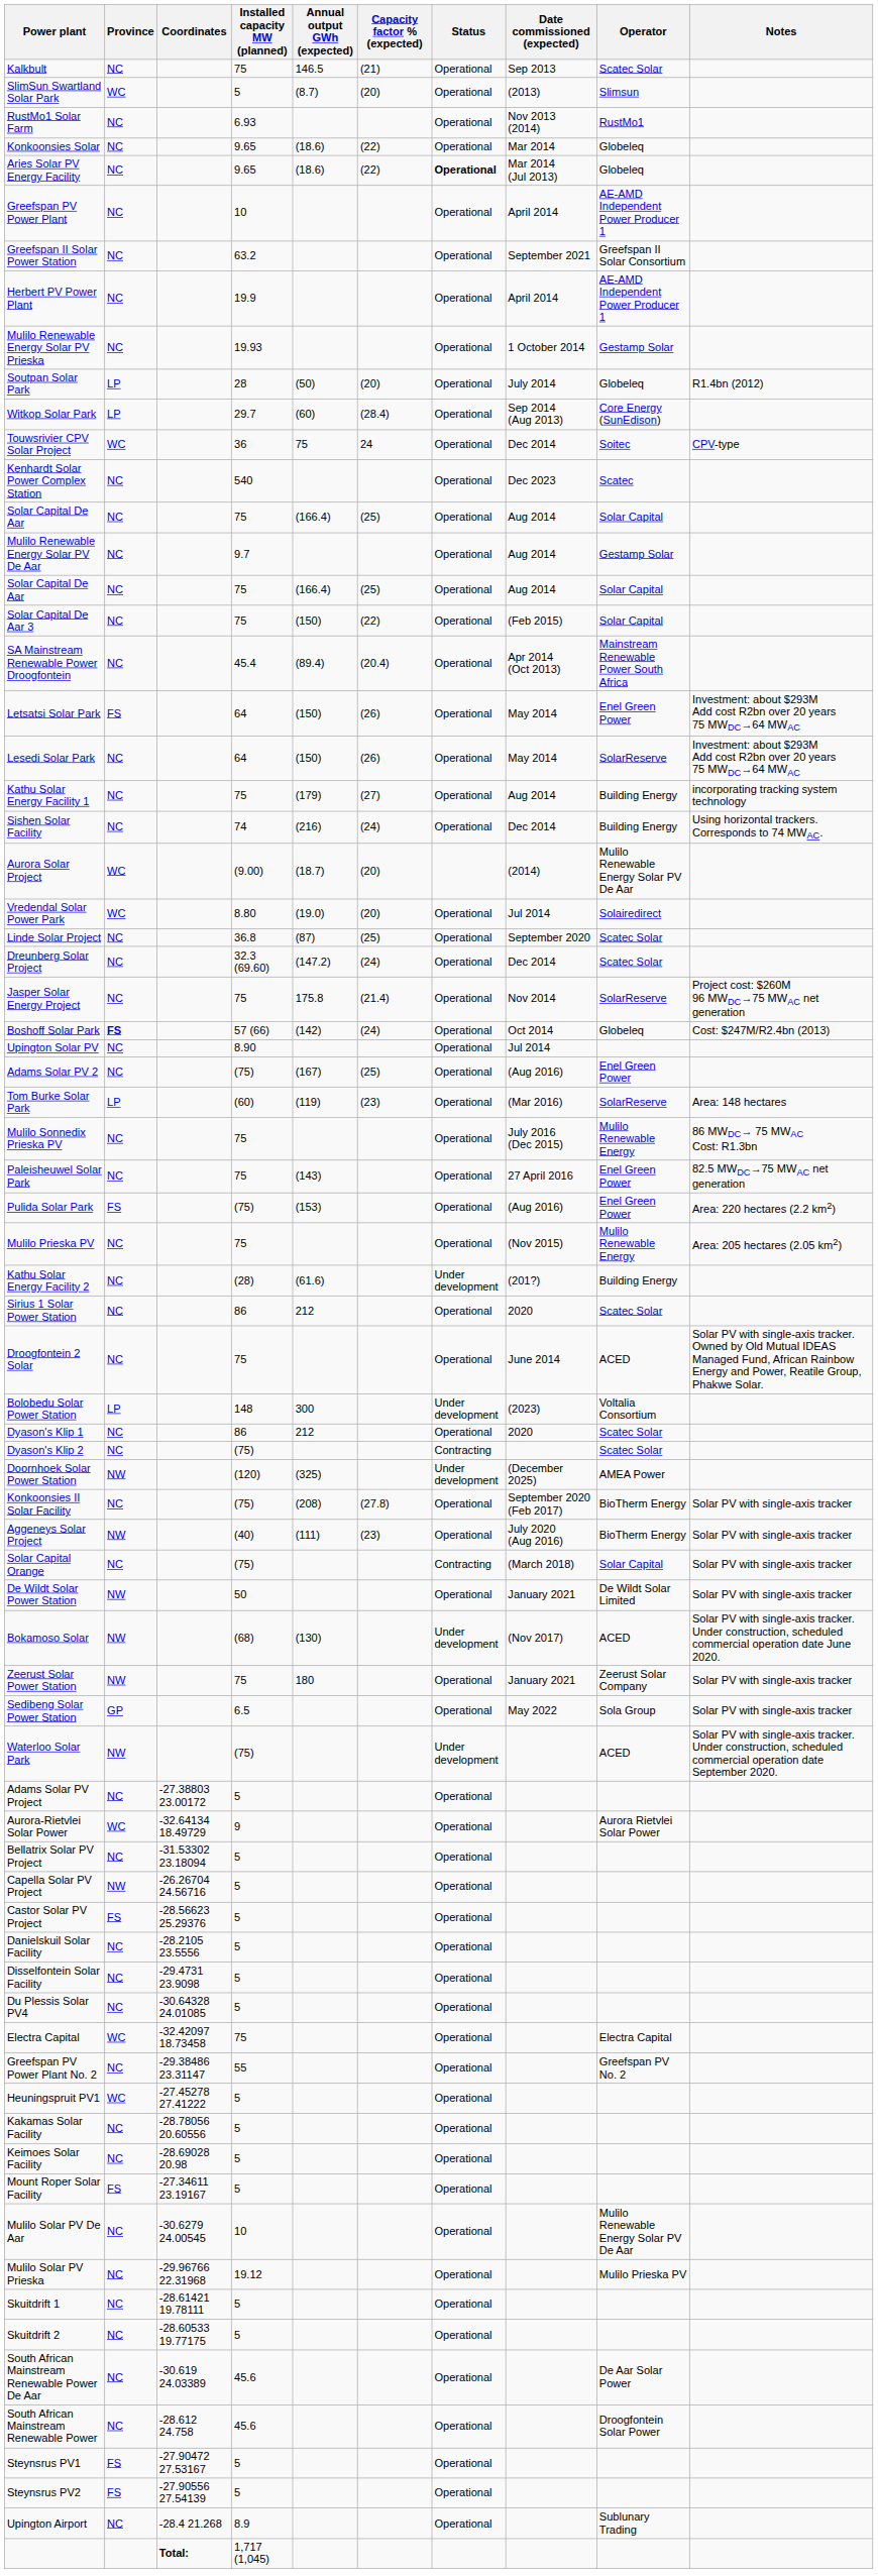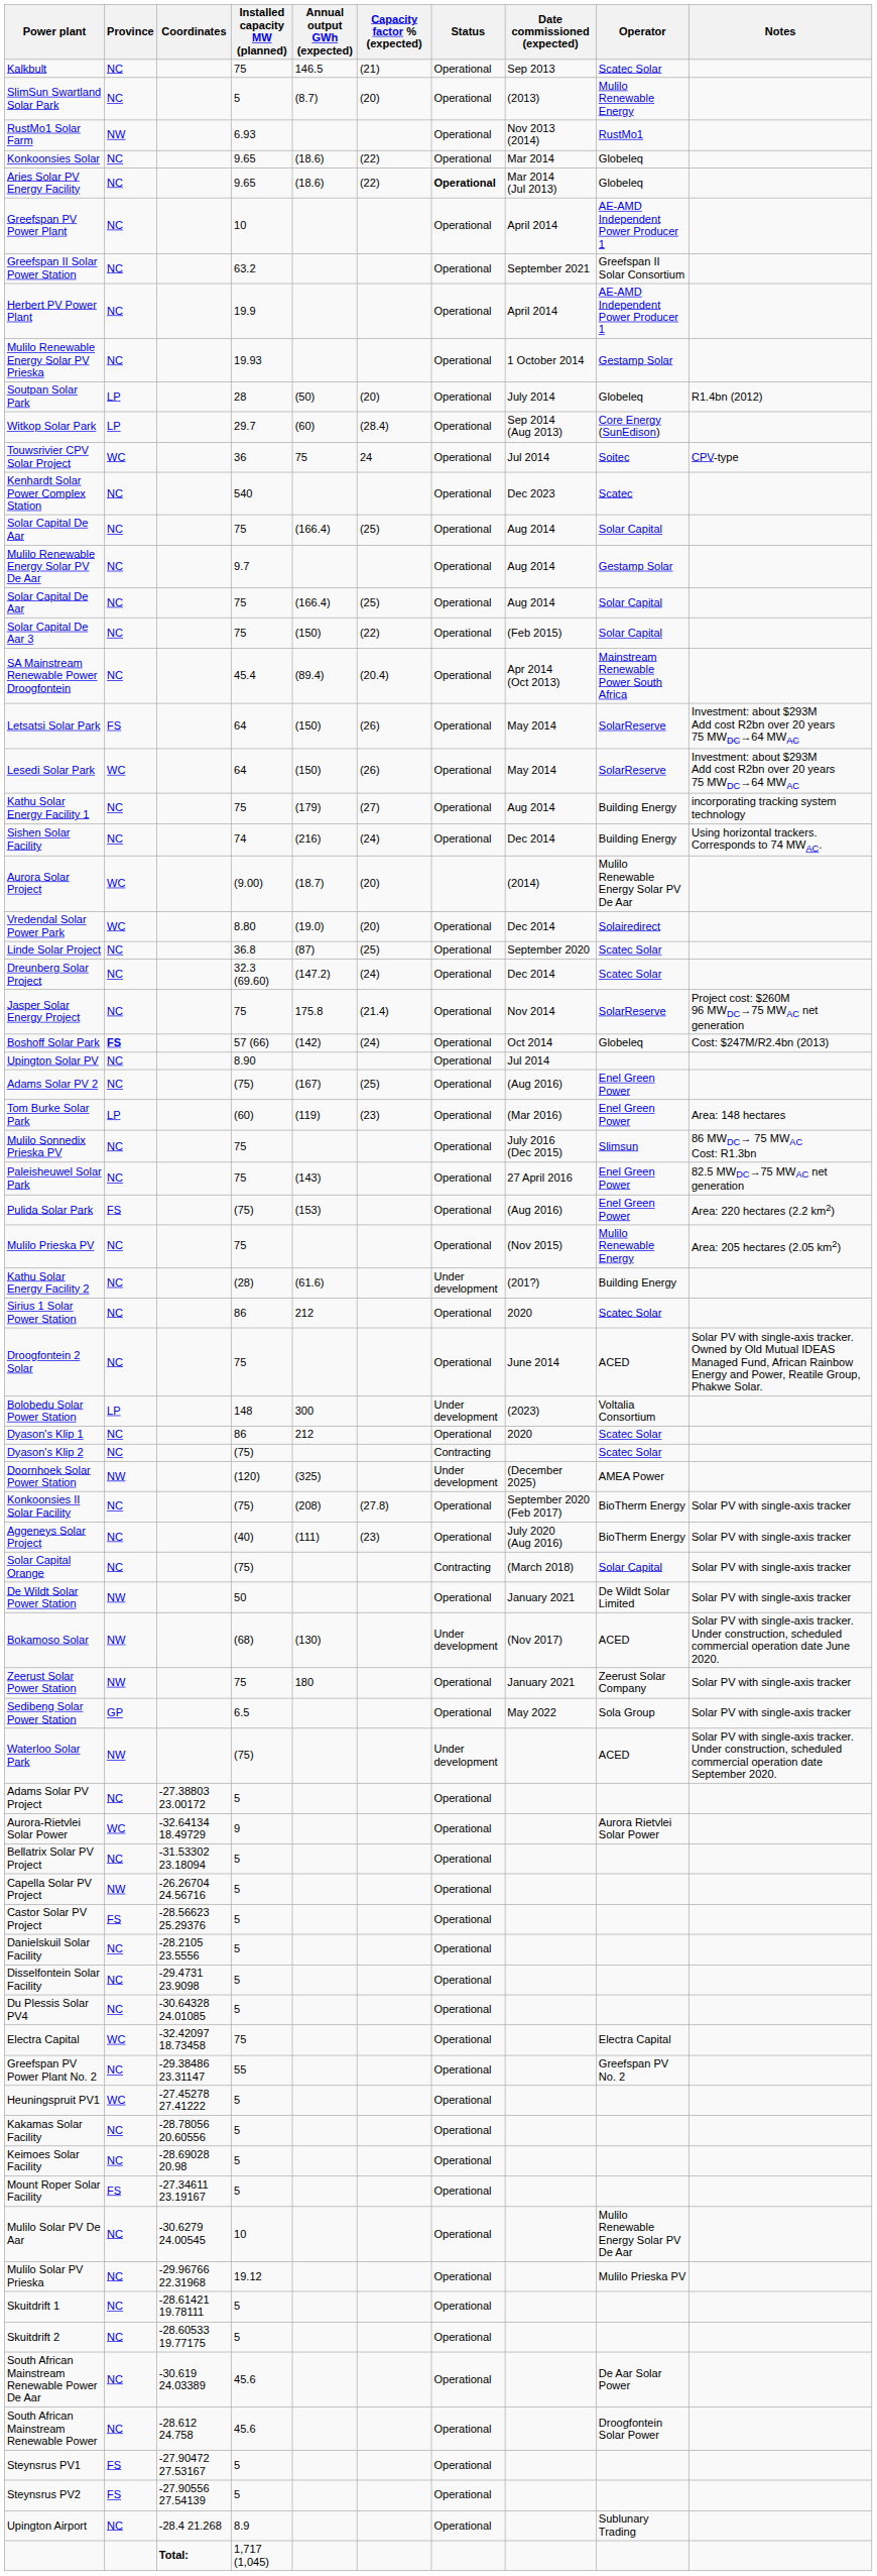SlimSun Swartland Solar Park | Province: WC -> NC
SlimSun Swartland Solar Park | Operator: Slimsun -> Mulilo Renewable Energy
RustMo1 Solar Farm | Province: NC -> NW
Touwsrivier CPV Solar Project | Date commissioned (expected): Dec 2014 -> Jul 2014
Letsatsi Solar Park | Operator: Enel Green Power -> SolarReserve
Lesedi Solar Park | Province: NC -> WC
Vredendal Solar Power Park | Date commissioned (expected): Jul 2014 -> Dec 2014
Tom Burke Solar Park | Operator: SolarReserve -> Enel Green Power
Mulilo Sonnedix Prieska PV | Operator: Mulilo Renewable Energy -> Slimsun
Aggeneys Solar Project | Province: NW -> NC
